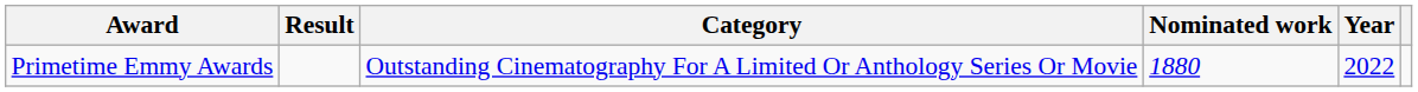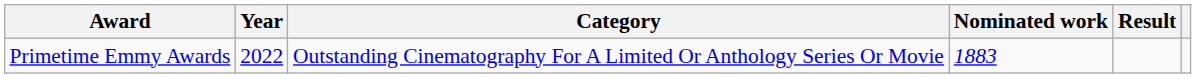columns swapped: Year <-> Result
Primetime Emmy Awards | Nominated work: 1880 -> 1883
